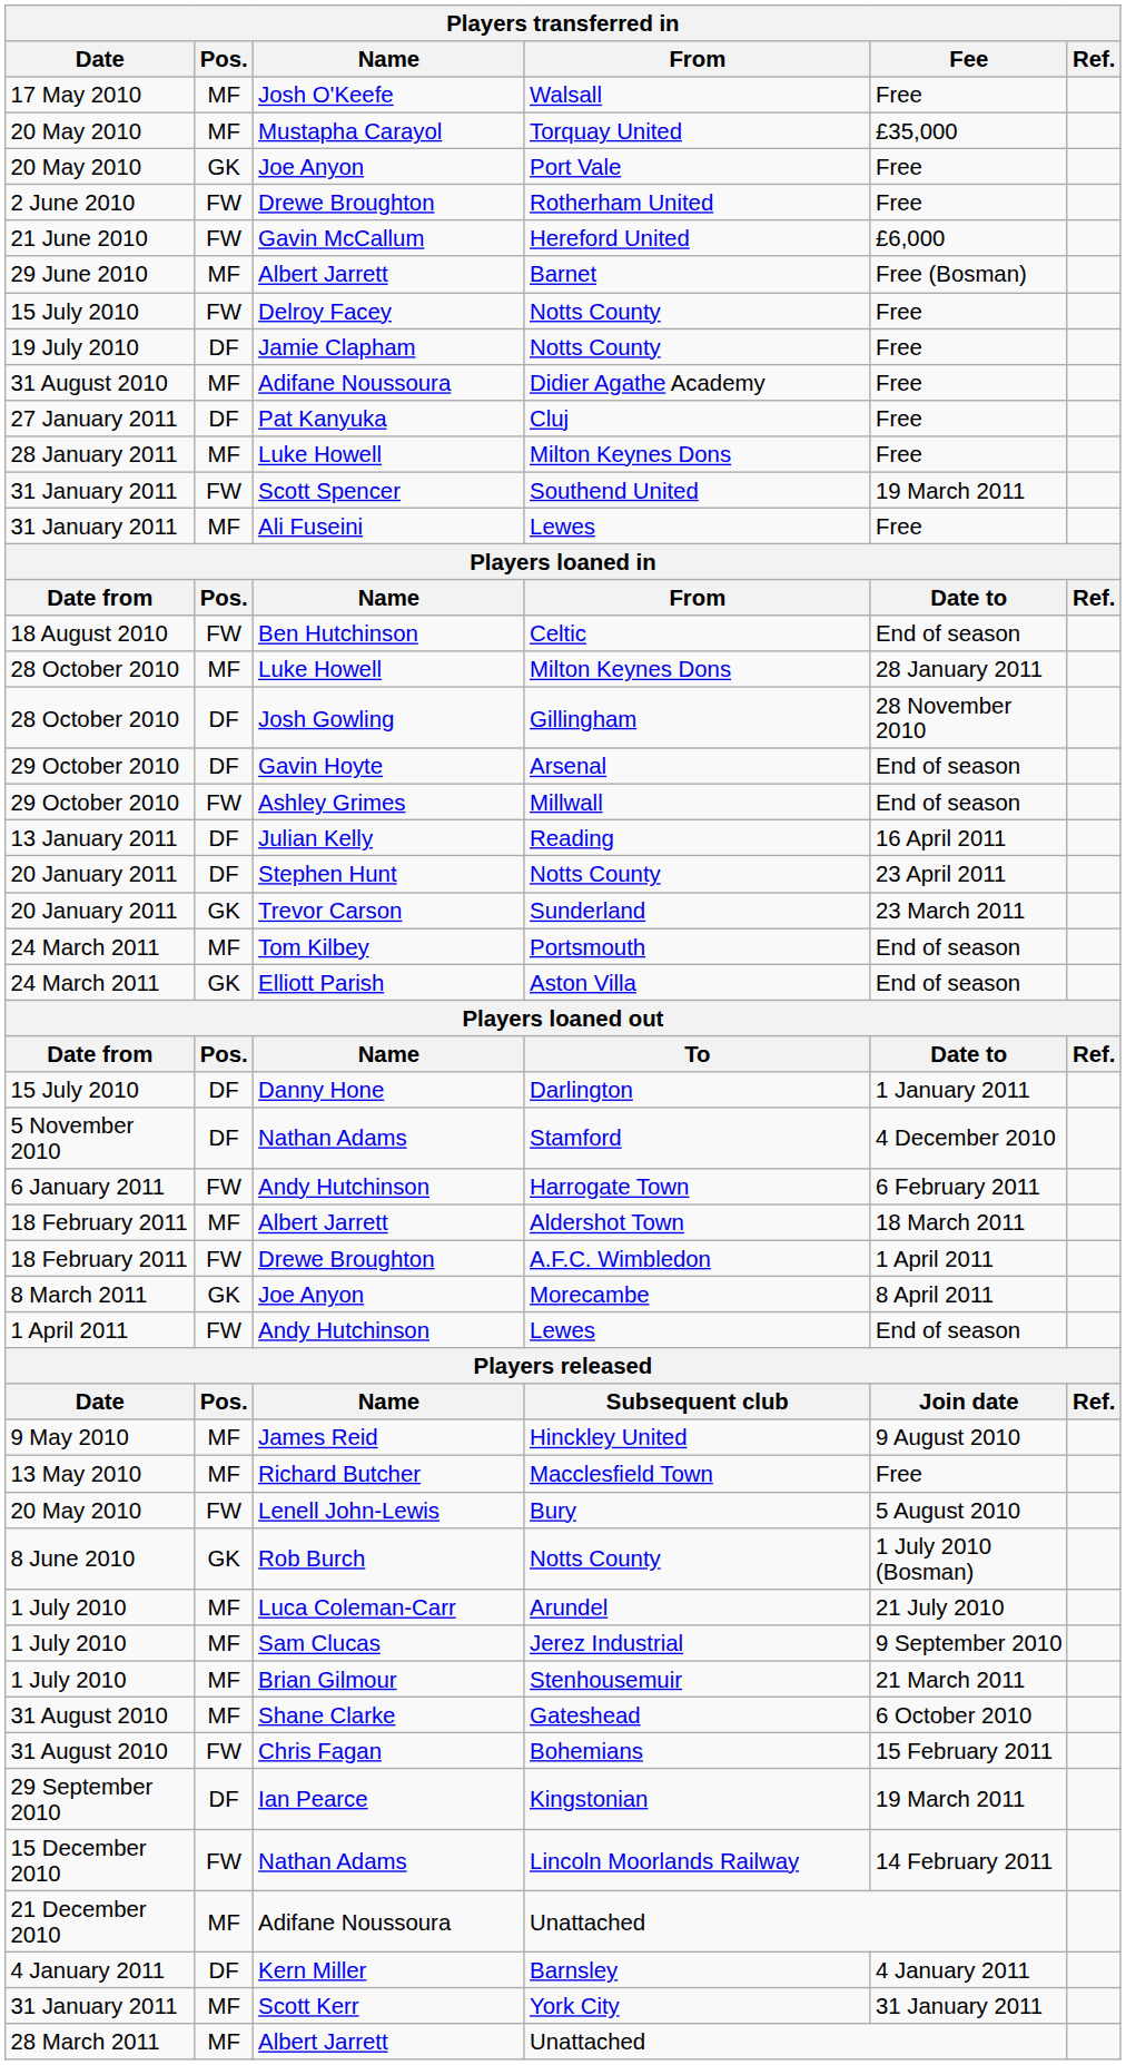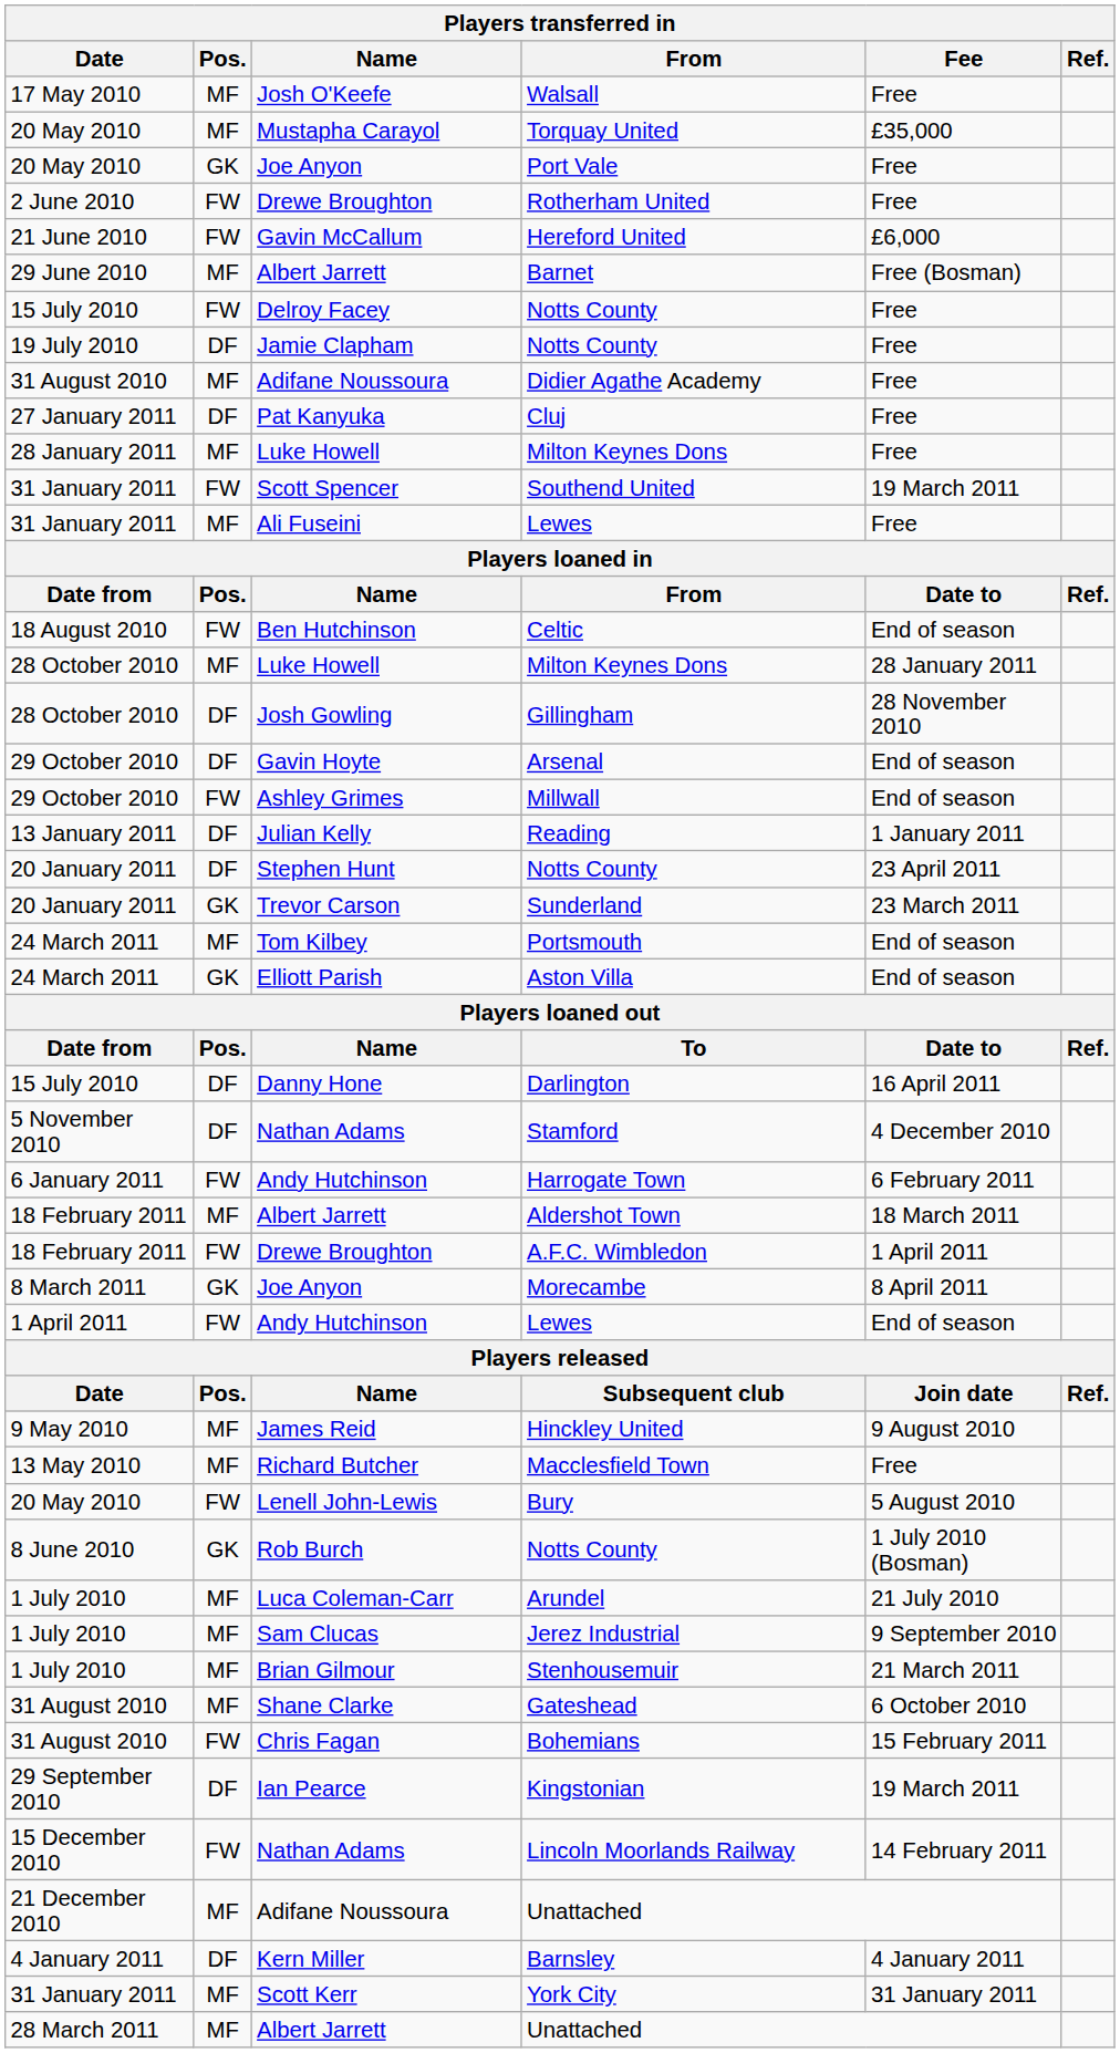Reading | Fee: 16 April 2011 -> 1 January 2011
Darlington | Fee: 1 January 2011 -> 16 April 2011
